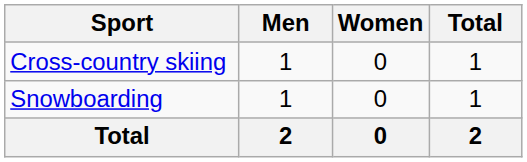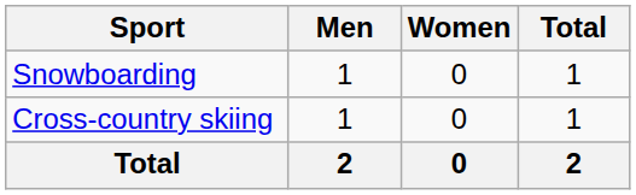rows swapped: Cross-country skiing <-> Snowboarding
